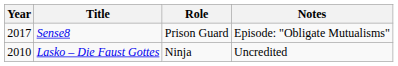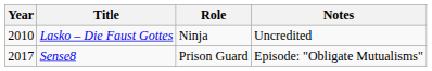rows swapped: Lasko – Die Faust Gottes <-> Sense8
